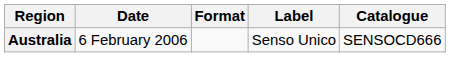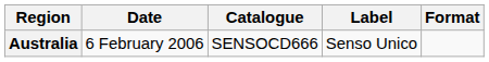columns swapped: Format <-> Catalogue
